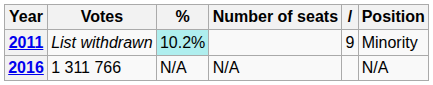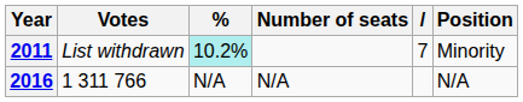2011 | column 5: 9 -> 7
